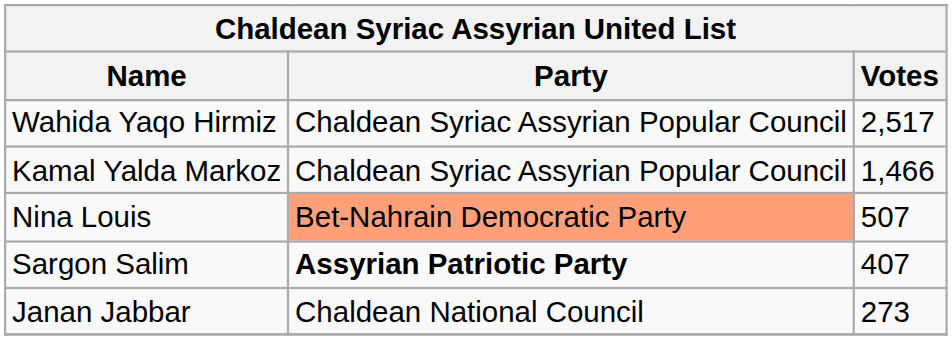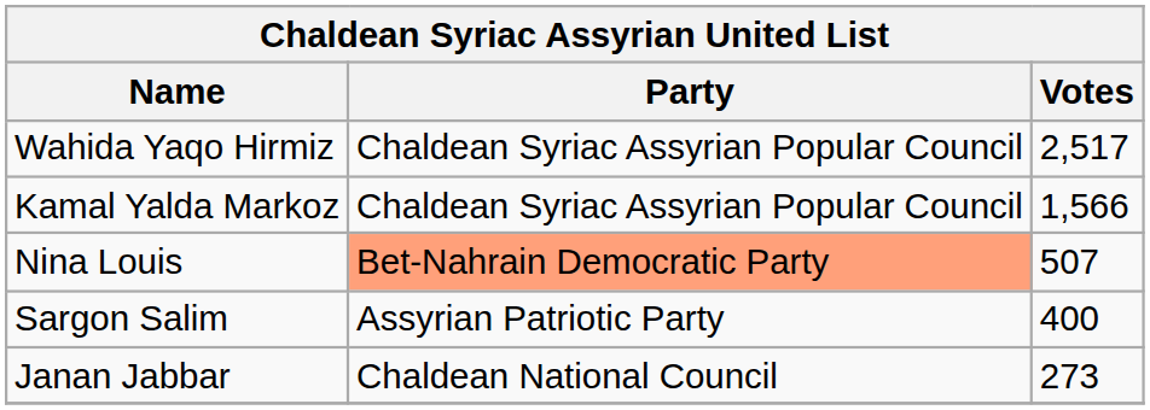Kamal Yalda Markoz | Votes: 1,466 -> 1,566
Sargon Salim | Party: bold -> normal
Sargon Salim | Votes: 407 -> 400
